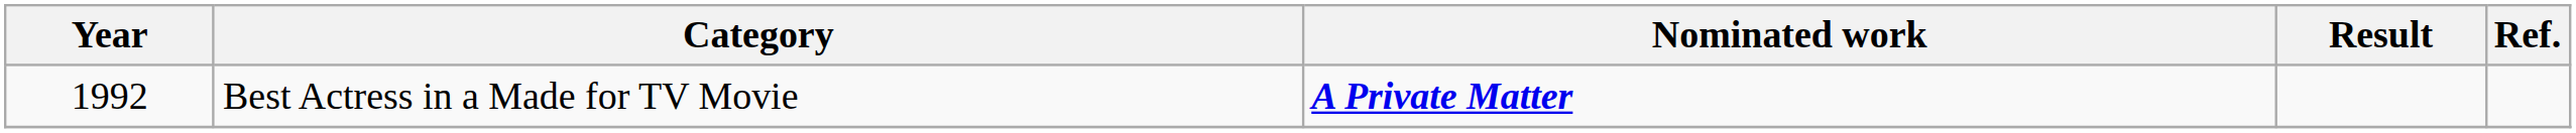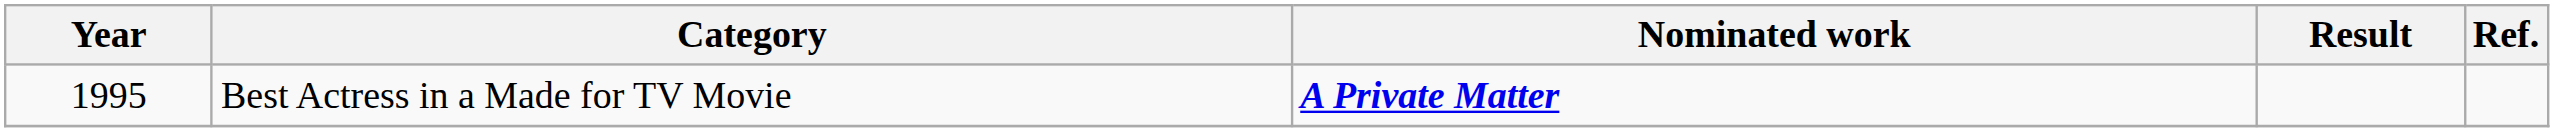Best Actress in a Made for TV Movie | Year: 1992 -> 1995
